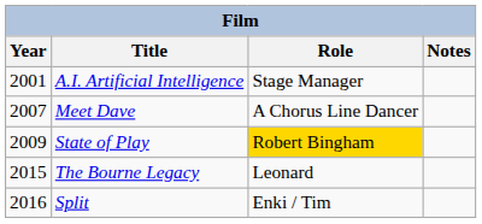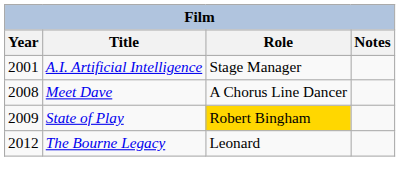Meet Dave | Year: 2007 -> 2008
The Bourne Legacy | Year: 2015 -> 2012
- row: 2016 | Split | Enki / Tim
